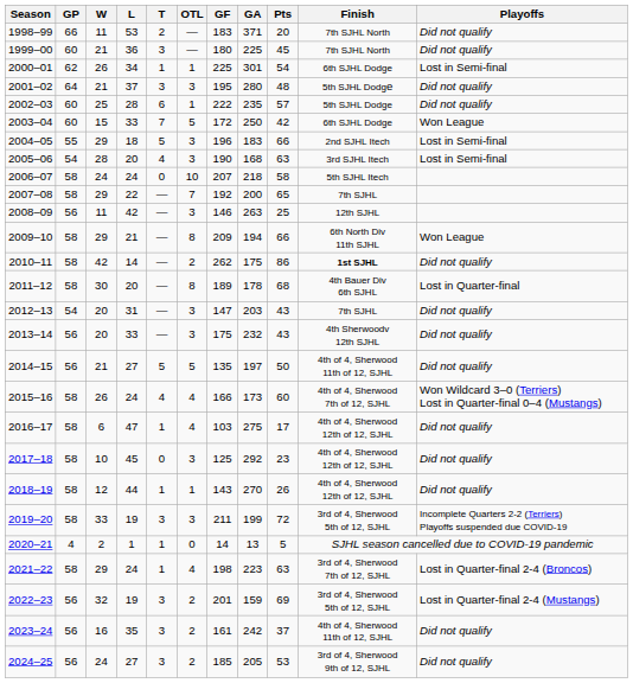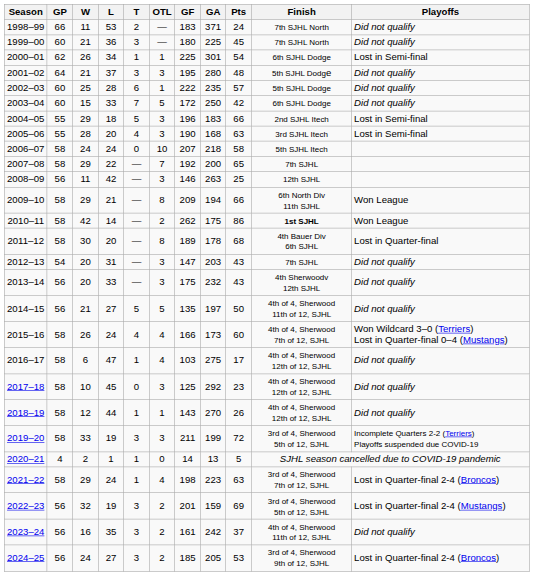1998–99 | Pts: 20 -> 24
2003–04 | Playoffs: Won League -> Did not qualify
2005–06 | GP: 54 -> 55
2010–11 | Playoffs: Did not qualify -> Won League
2024–25 | Playoffs: Did not qualify -> Lost in Quarter-final 2-4 (Broncos)
